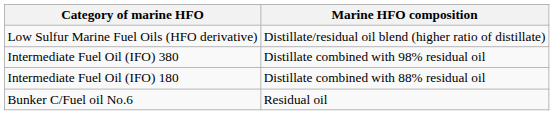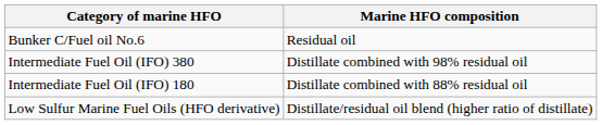rows swapped: Bunker C/Fuel oil No.6 <-> Low Sulfur Marine Fuel Oils (HFO derivative)
